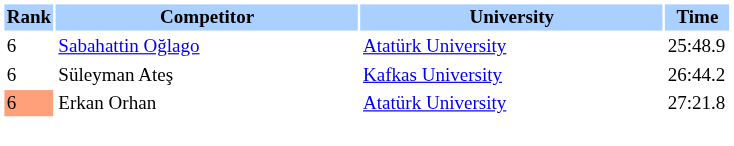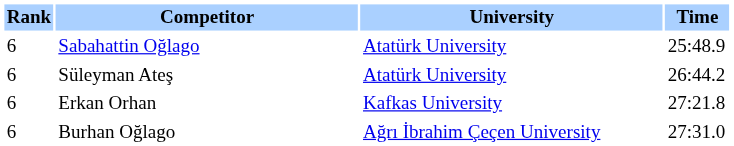Süleyman Ateş | University: Kafkas University -> Atatürk University
Erkan Orhan | Rank: lightsalmon background -> no background
Erkan Orhan | University: Atatürk University -> Kafkas University
+ row: 6 | Burhan Oğlago | Ağrı İbrahim Çeçen University | 27:31.0
